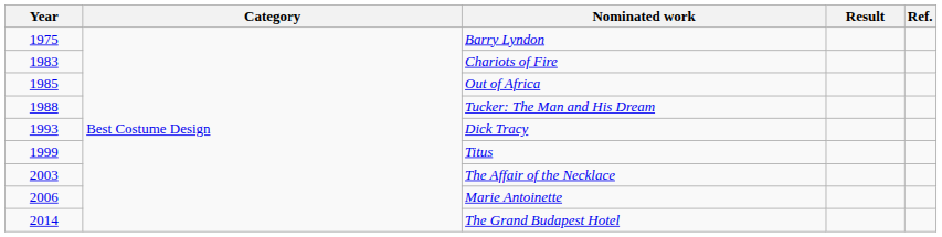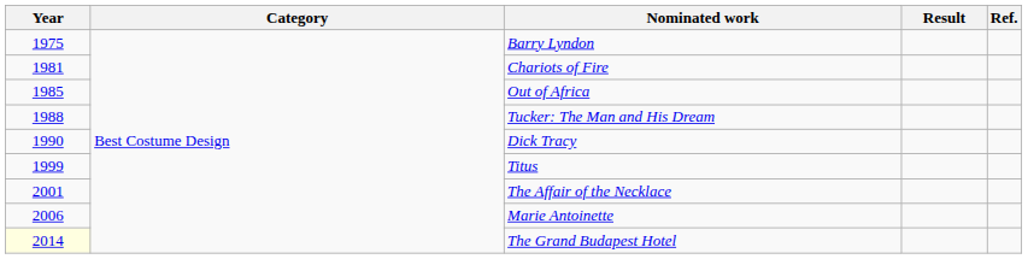Chariots of Fire | Year: 1983 -> 1981
Dick Tracy | Year: 1993 -> 1990
The Affair of the Necklace | Year: 2003 -> 2001
The Grand Budapest Hotel | Year: no background -> lightyellow background
